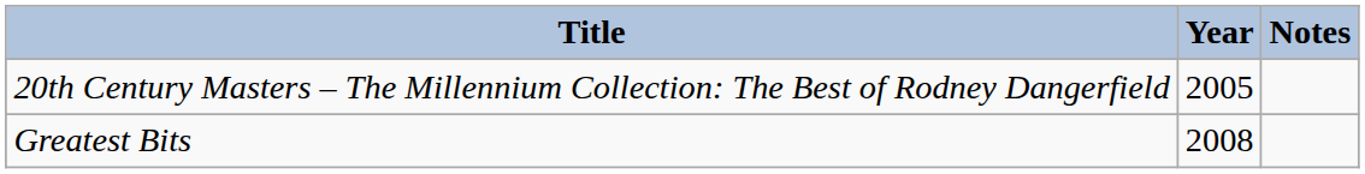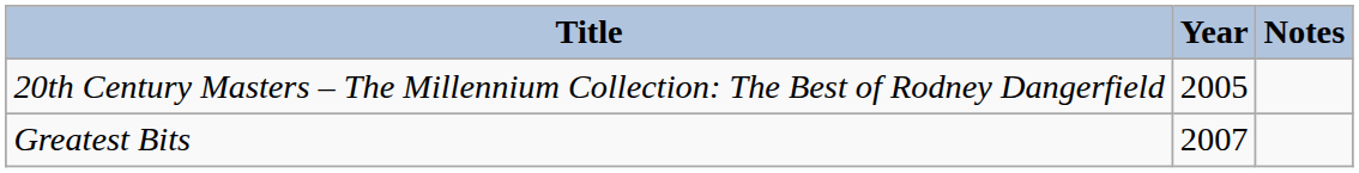Greatest Bits | Year: 2008 -> 2007
